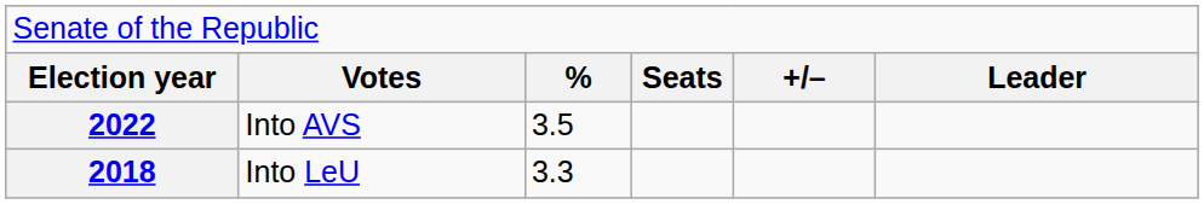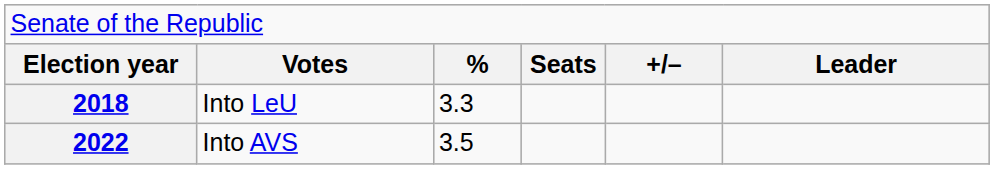rows swapped: 2018 <-> 2022
